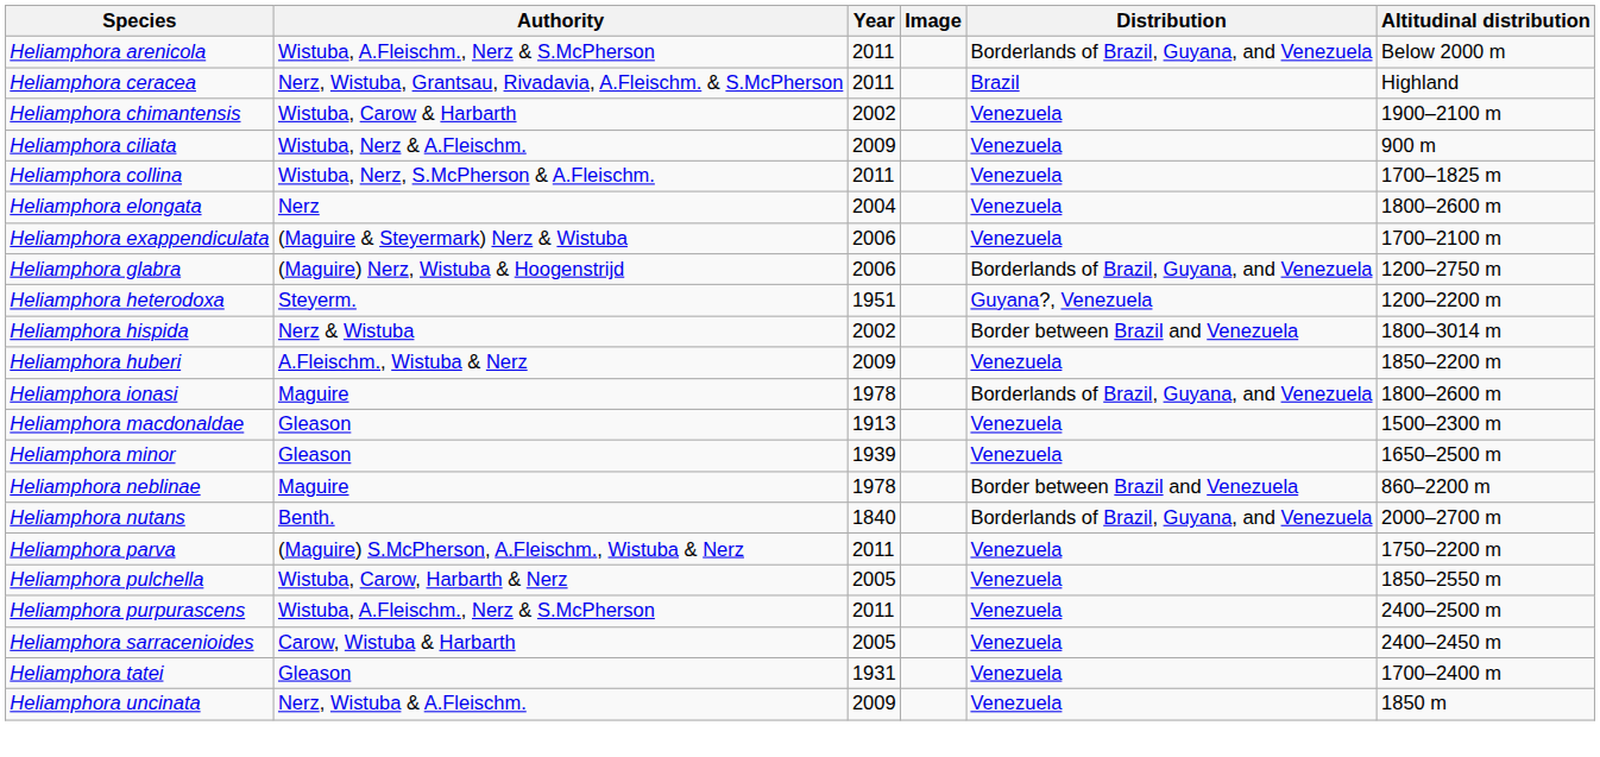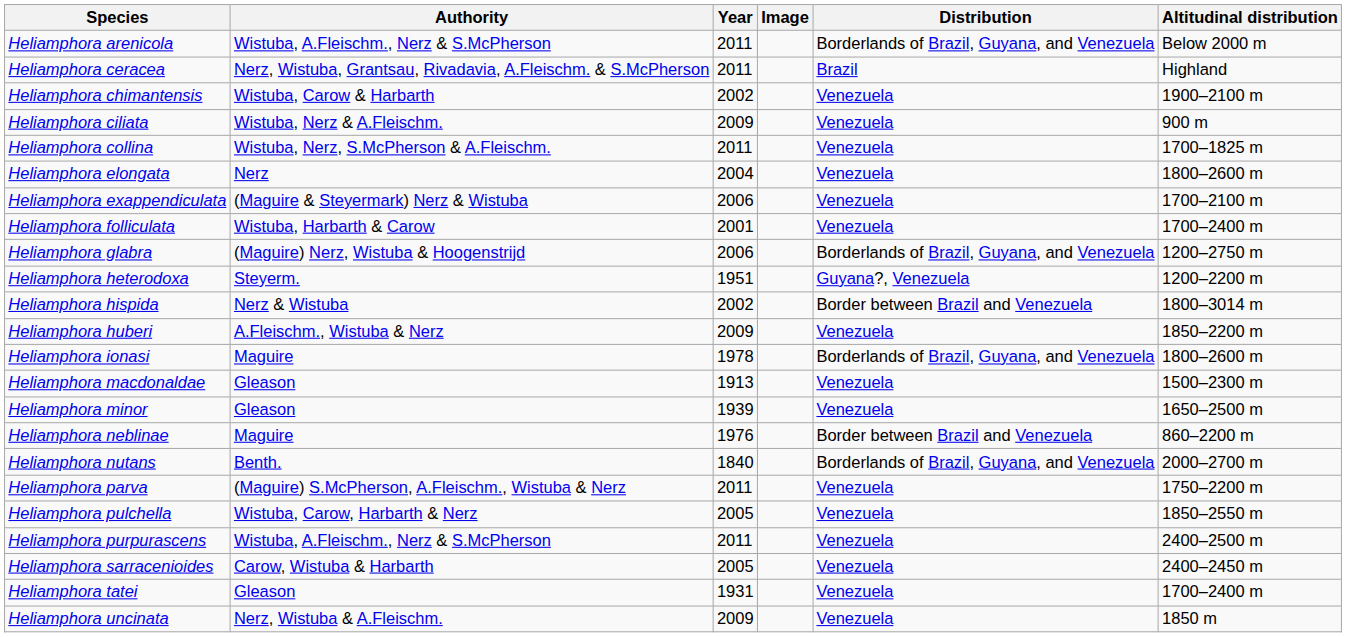+ row: Heliamphora folliculata | Wistuba, Harbarth & Carow | 2001 | Venezuela | 1700–2400 m
Heliamphora neblinae | Year: 1978 -> 1976
